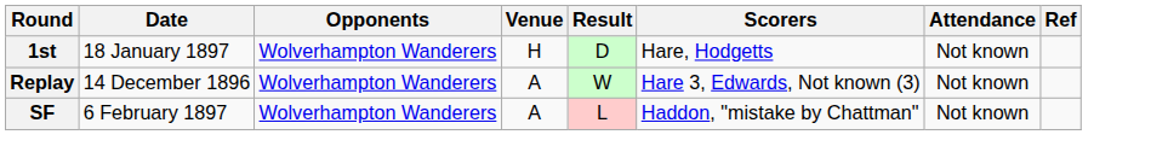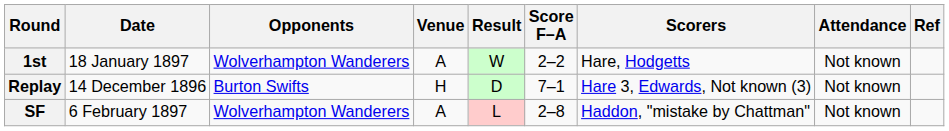+ column: Score F–A | 2–2 | 7–1 | 2–8
1st | Venue: H -> A
1st | Result: D -> W
Replay | Opponents: Wolverhampton Wanderers -> Burton Swifts
Replay | Venue: A -> H
Replay | Result: W -> D
